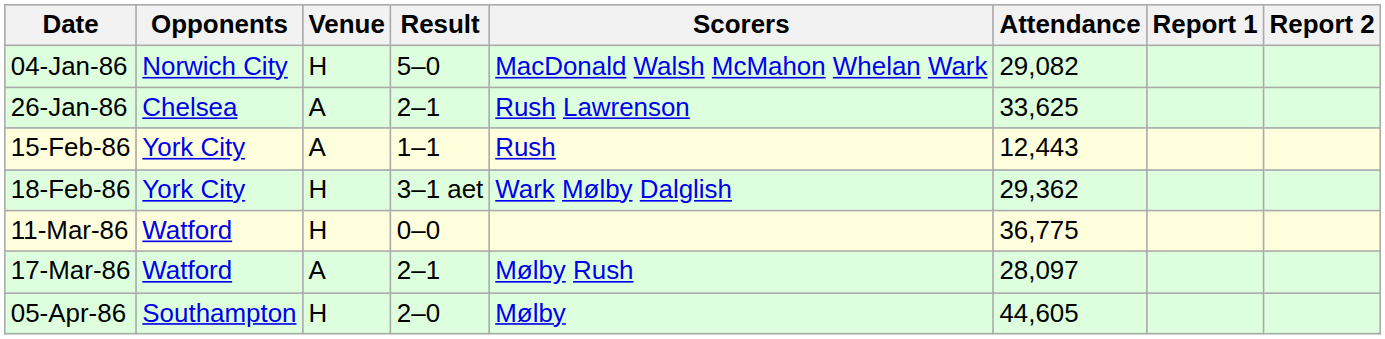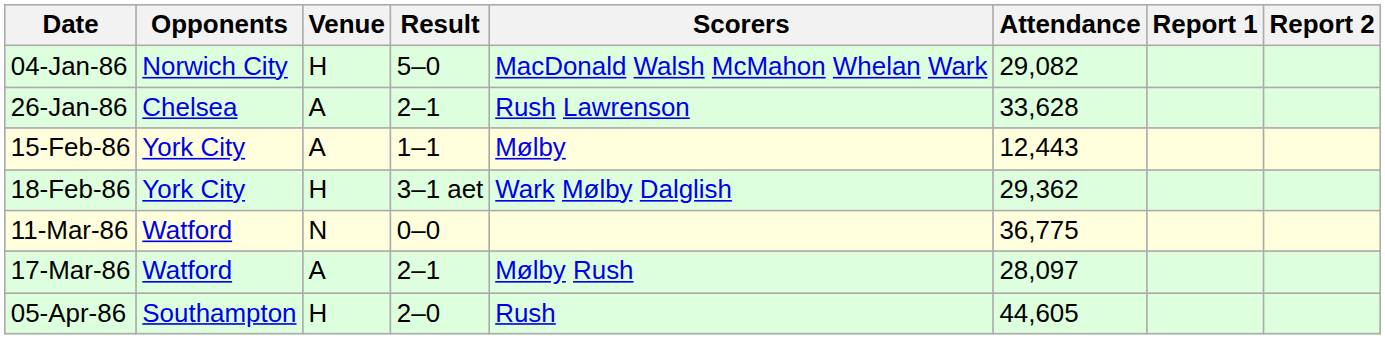26-Jan-86 | Attendance: 33,625 -> 33,628
15-Feb-86 | Scorers: Rush -> Mølby
11-Mar-86 | Venue: H -> N
05-Apr-86 | Scorers: Mølby -> Rush
